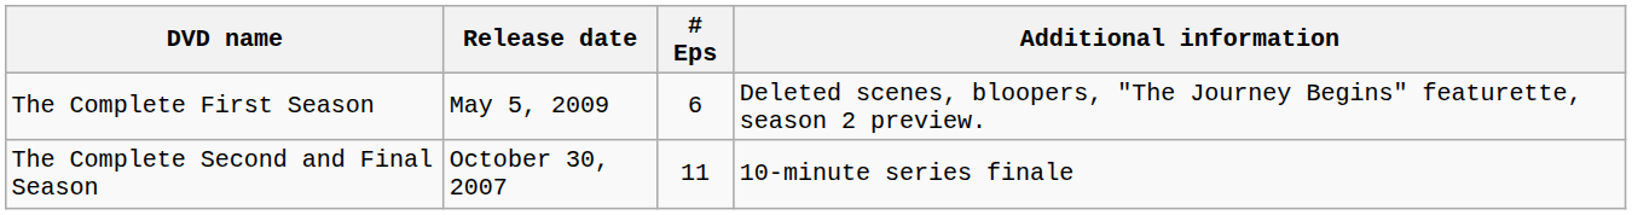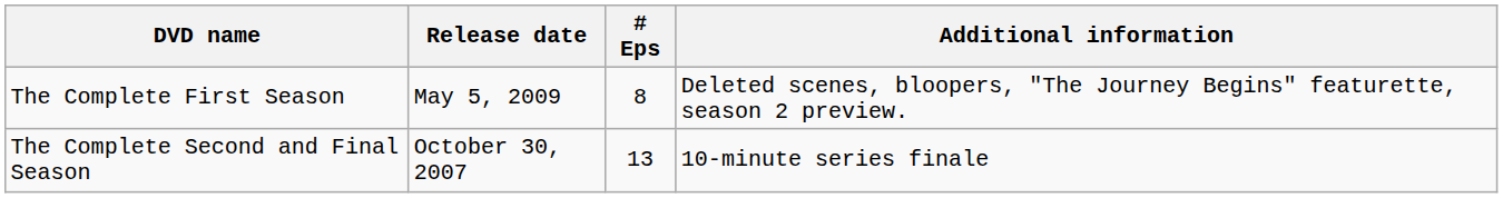The Complete First Season | # Eps: 6 -> 8
The Complete Second and Final Season | # Eps: 11 -> 13
